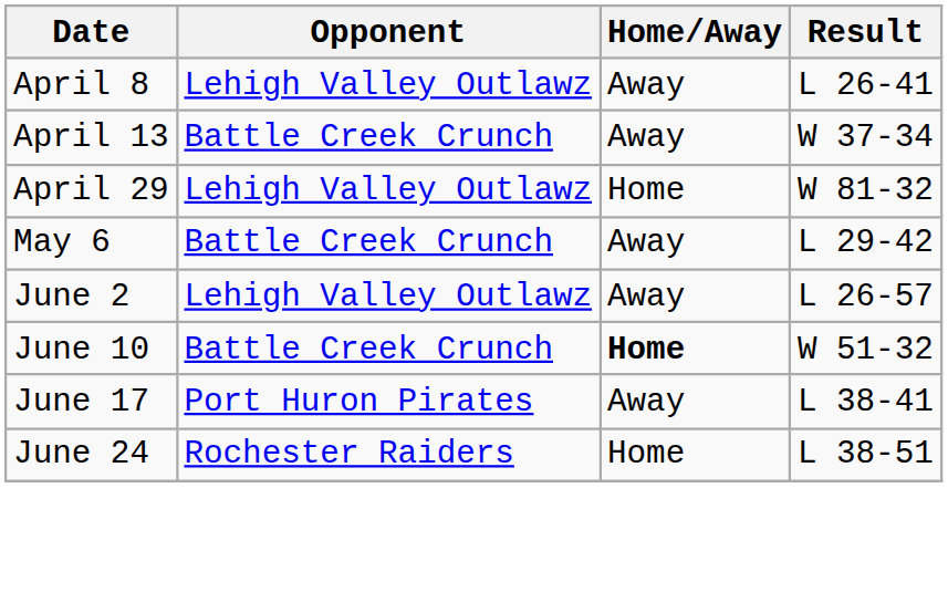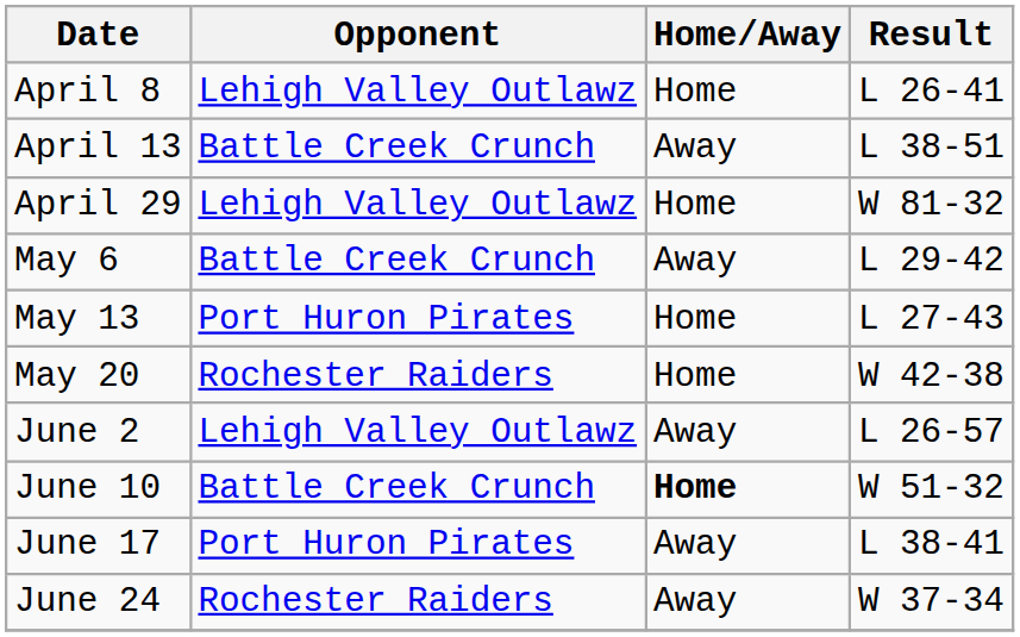April 8 | Home/Away: Away -> Home
April 13 | Result: W 37-34 -> L 38-51
+ row: May 13 | Port Huron Pirates | Home | L 27-43
+ row: May 20 | Rochester Raiders | Home | W 42-38
June 24 | Home/Away: Home -> Away
June 24 | Result: L 38-51 -> W 37-34
